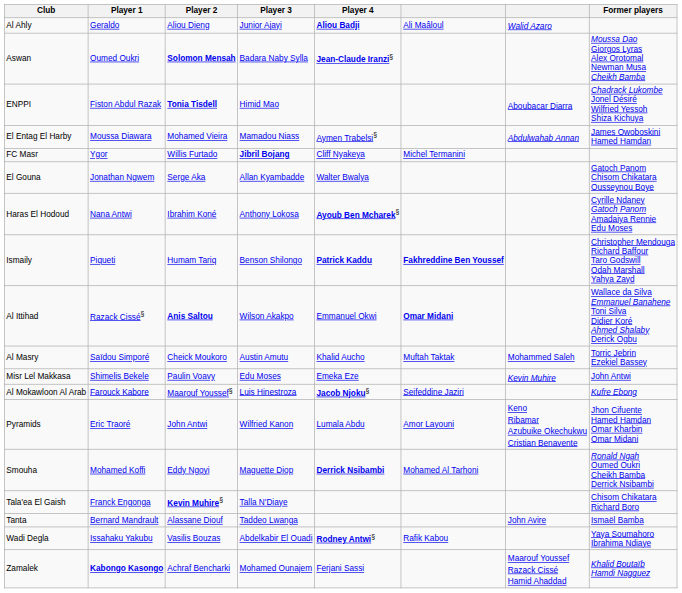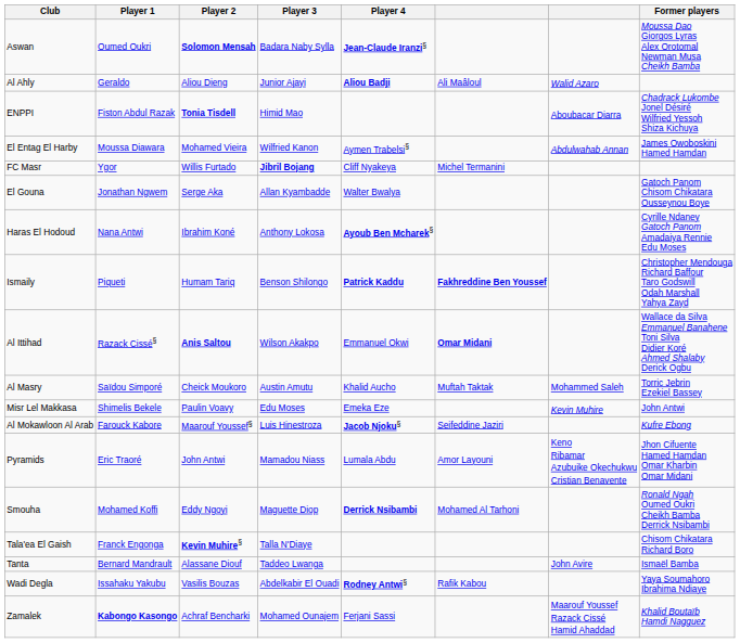rows swapped: Al Ahly <-> Aswan
El Entag El Harby | Player 3: Mamadou Niass -> Wilfried Kanon
Pyramids | Player 3: Wilfried Kanon -> Mamadou Niass
